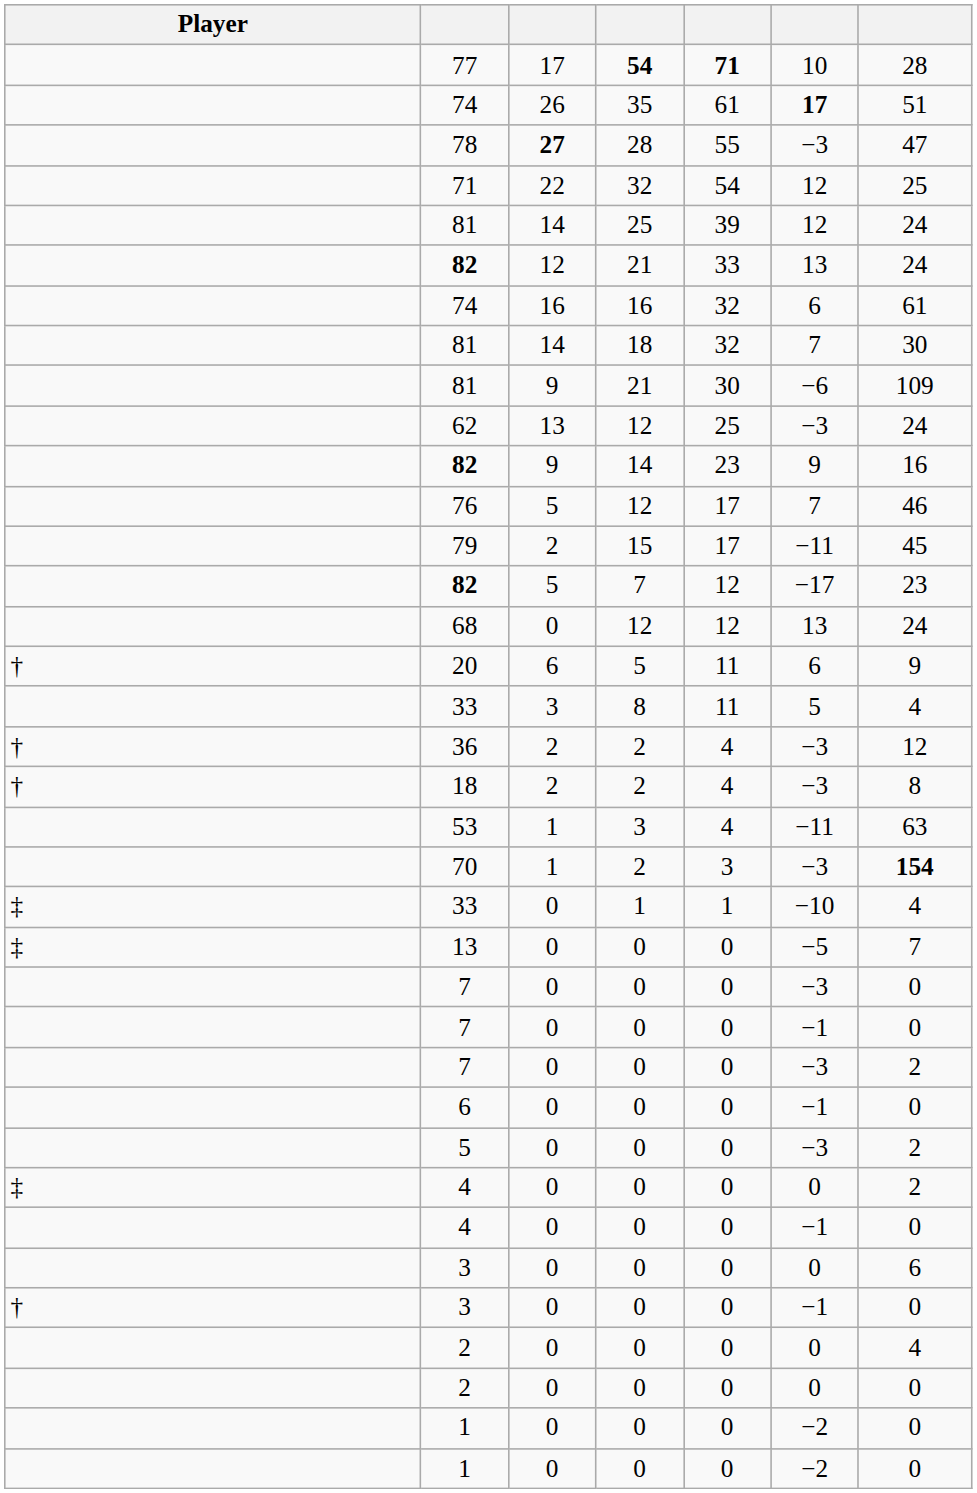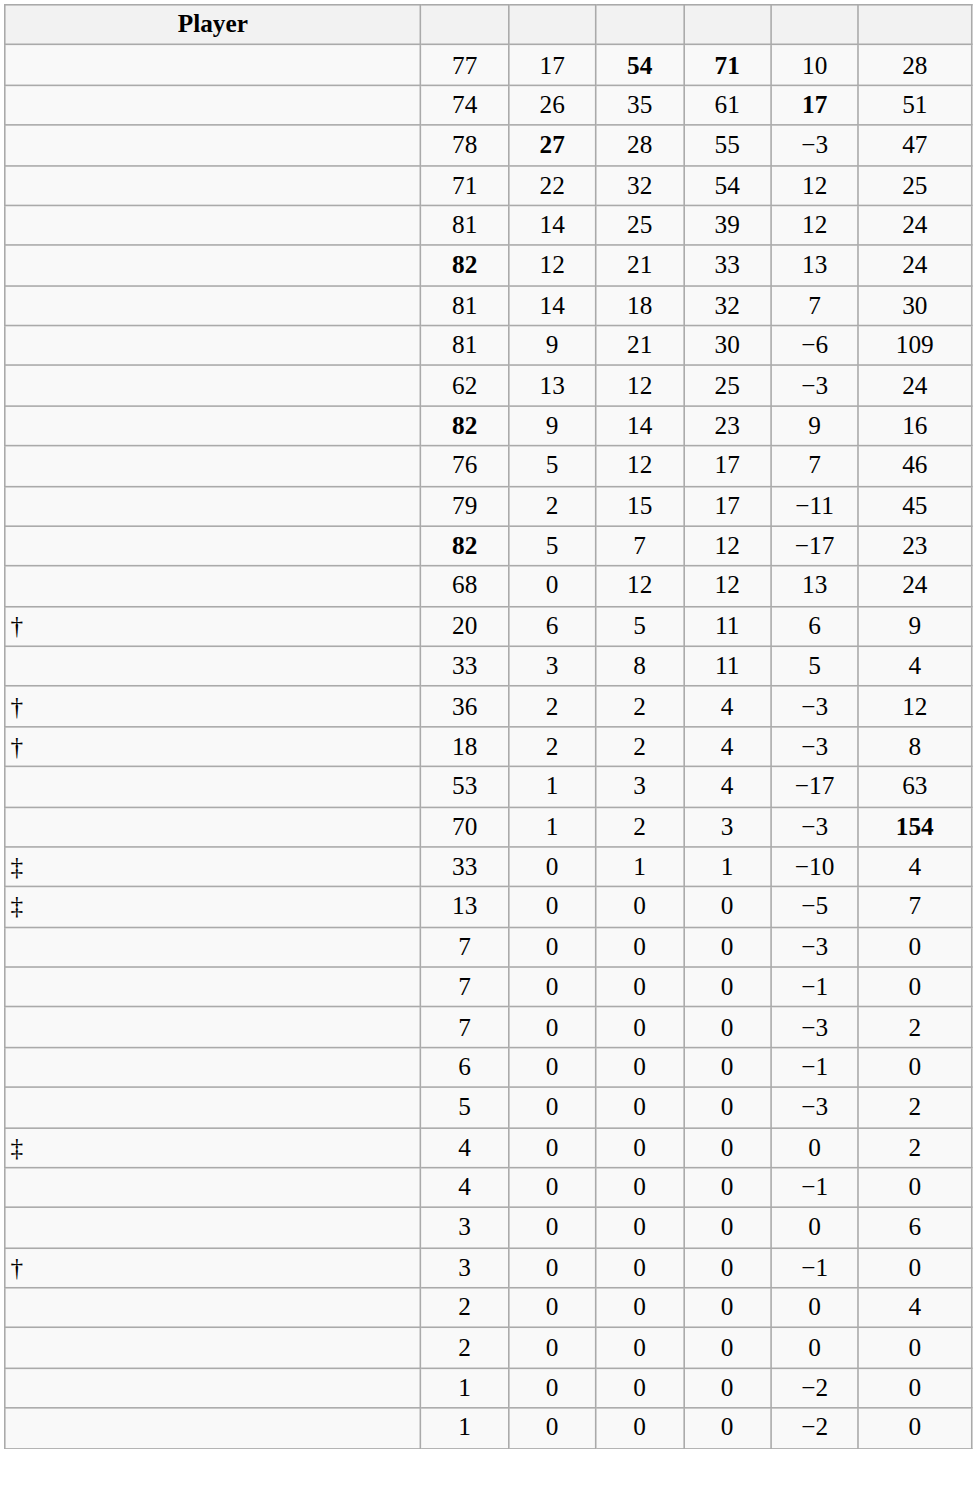- row: 74 | 16 | 16 | 32 | 6 | 61
53 | column 6: −11 -> −17
